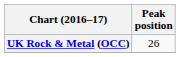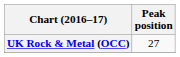UK Rock & Metal (OCC) | Peak position: 26 -> 27
